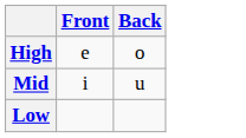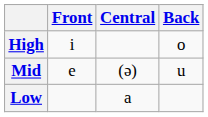+ column: Central | (ə) | a
High | Front: e -> i
Mid | Front: i -> e
